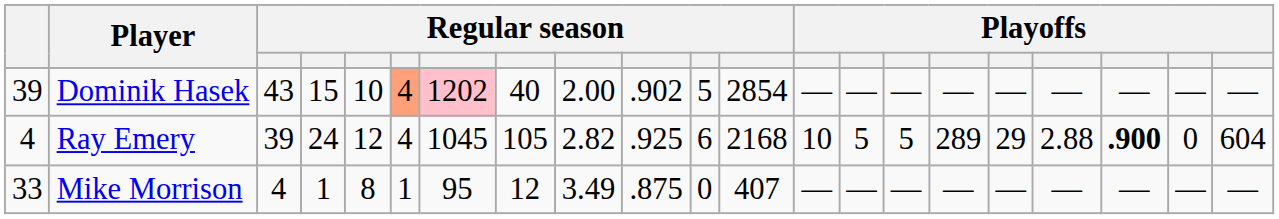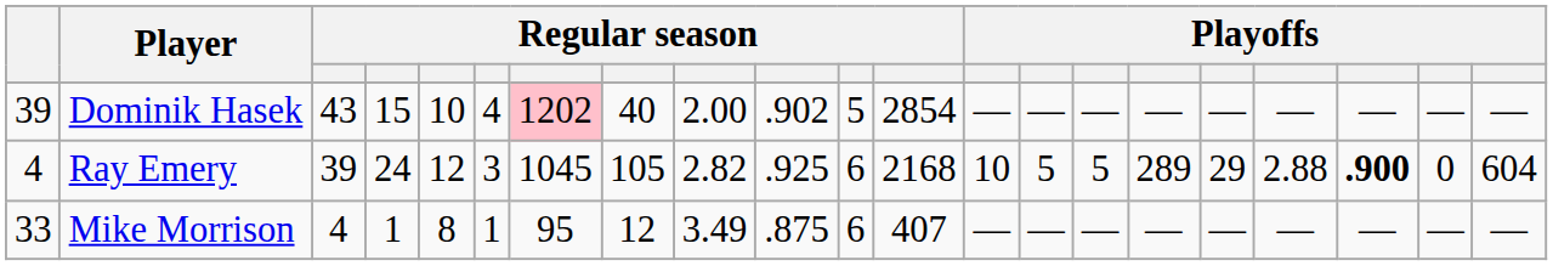Dominik Hasek | column 6: lightsalmon background -> no background
Ray Emery | column 6: 4 -> 3
Mike Morrison | column 11: 0 -> 6
